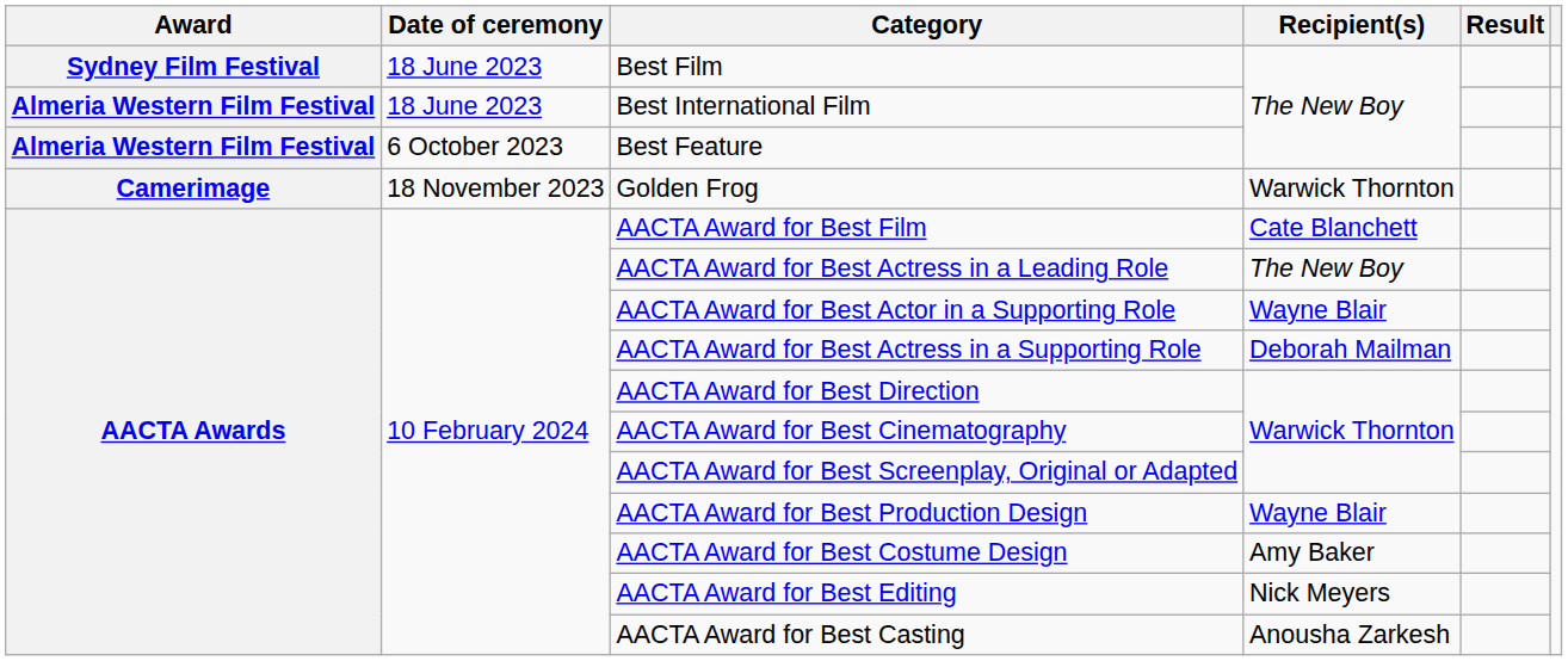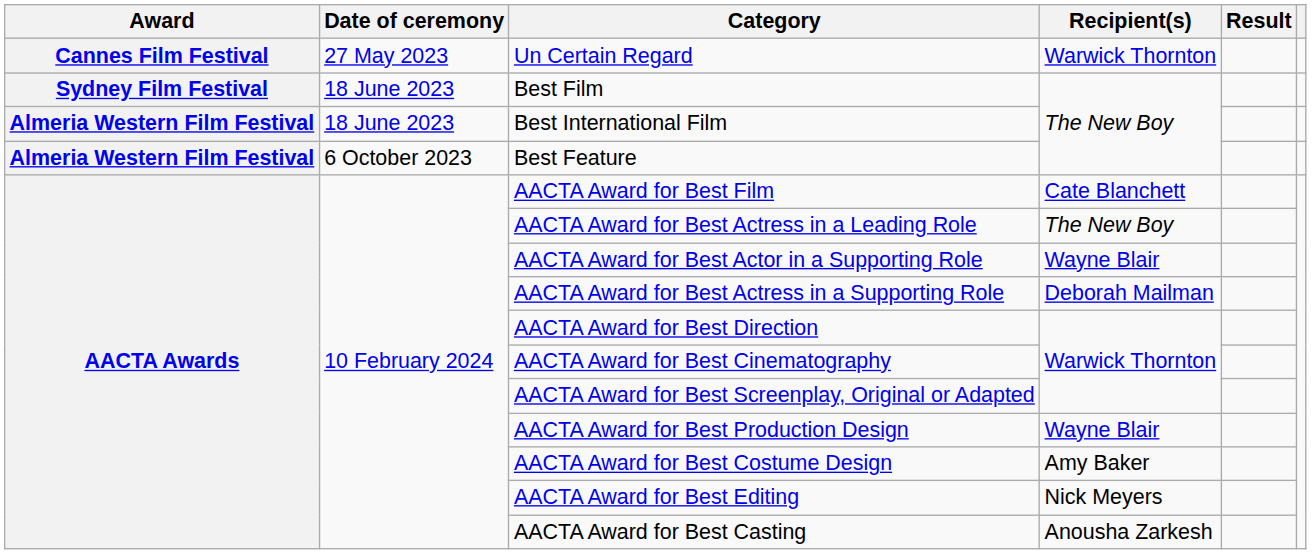+ row: Cannes Film Festival | 27 May 2023 | Un Certain Regard | Warwick Thornton
- row: Camerimage | 18 November 2023 | Golden Frog | Warwick Thornton
